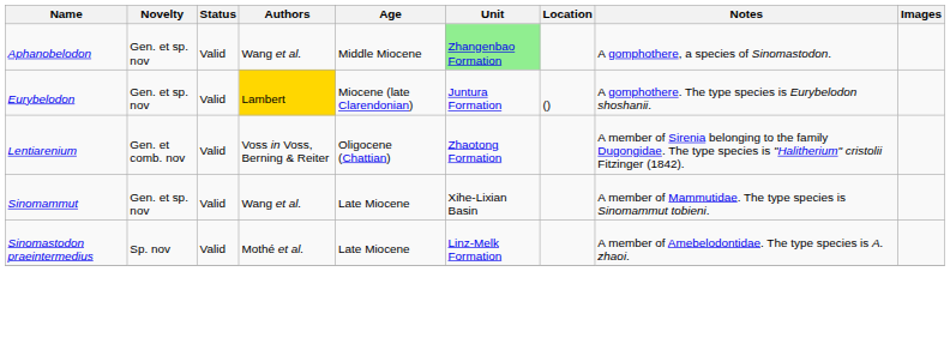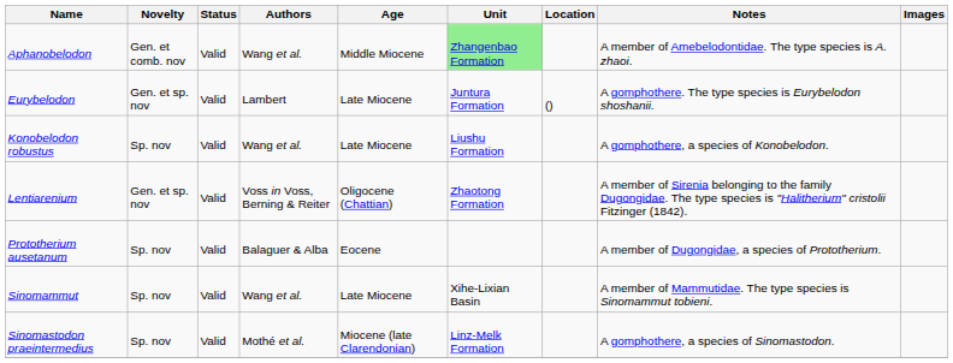Aphanobelodon | Novelty: Gen. et sp. nov -> Gen. et comb. nov
Aphanobelodon | Notes: A gomphothere, a species of Sinomastodon. -> A member of Amebelodontidae. The type species is A. zhaoi.
Eurybelodon | Authors: gold background -> no background
Eurybelodon | Age: Miocene (late Clarendonian) -> Late Miocene
+ row: Konobelodon robustus | Sp. nov | Valid | Wang et al. | Late Miocene | Liushu Formation | A gomphothere, a species of Konobelodon.
Lentiarenium | Novelty: Gen. et comb. nov -> Gen. et sp. nov
+ row: Prototherium ausetanum | Sp. nov | Valid | Balaguer & Alba | Eocene | A member of Dugongidae, a species of Prototherium.
Sinomammut | Novelty: Gen. et sp. nov -> Sp. nov
Sinomastodon praeintermedius | Age: Late Miocene -> Miocene (late Clarendonian)
Sinomastodon praeintermedius | Notes: A member of Amebelodontidae. The type species is A. zhaoi. -> A gomphothere, a species of Sinomastodon.
